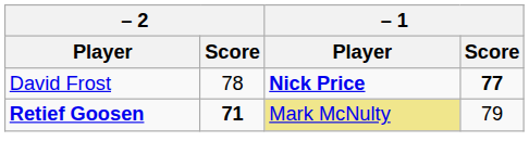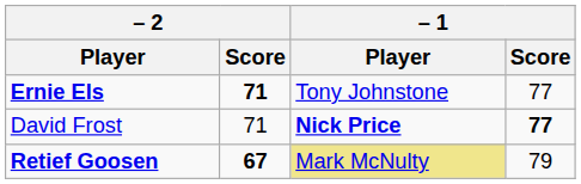+ row: Ernie Els | 71 | Tony Johnstone | 77
David Frost | – 2 / Score: 78 -> 71
Retief Goosen | – 2 / Score: 71 -> 67
